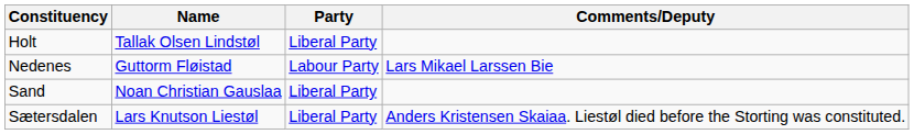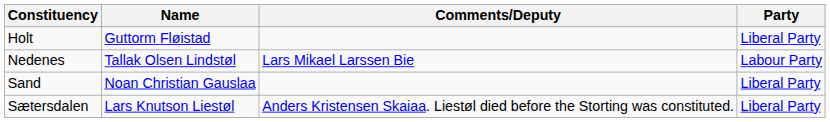columns swapped: Party <-> Comments/Deputy
Holt | Name: Tallak Olsen Lindstøl -> Guttorm Fløistad
Nedenes | Name: Guttorm Fløistad -> Tallak Olsen Lindstøl
